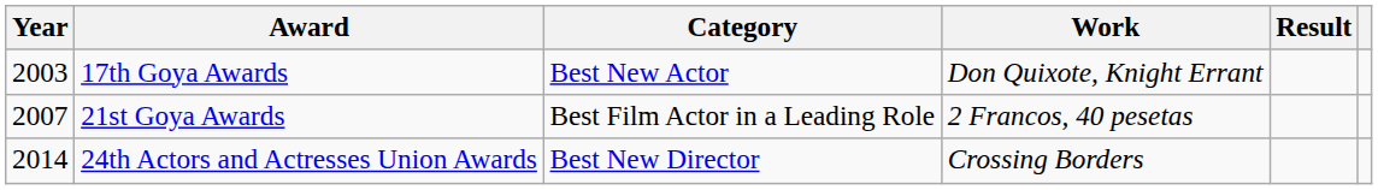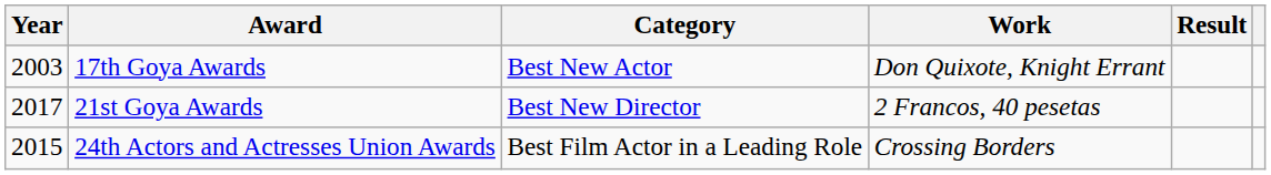21st Goya Awards | Year: 2007 -> 2017
21st Goya Awards | Category: Best Film Actor in a Leading Role -> Best New Director
24th Actors and Actresses Union Awards | Year: 2014 -> 2015
24th Actors and Actresses Union Awards | Category: Best New Director -> Best Film Actor in a Leading Role
